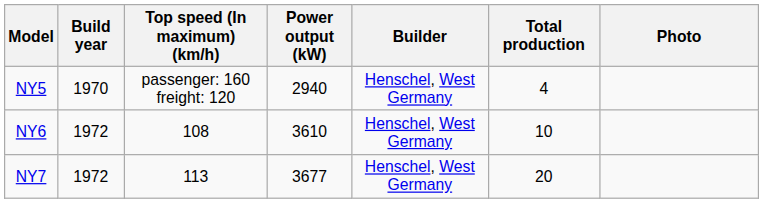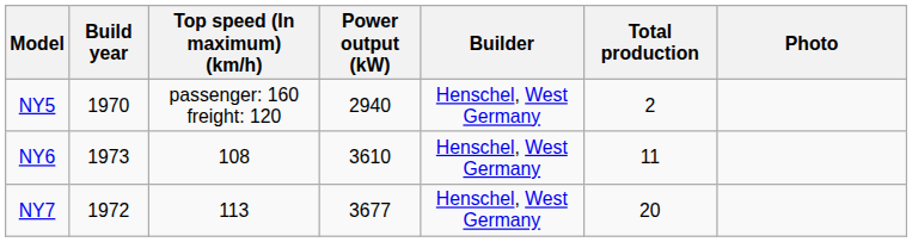NY5 | Total production: 4 -> 2
NY6 | Build year: 1972 -> 1973
NY6 | Total production: 10 -> 11
